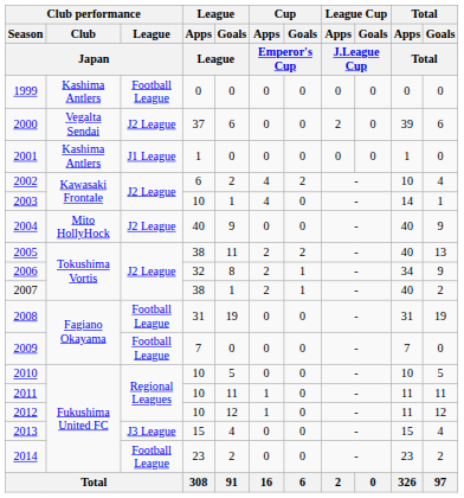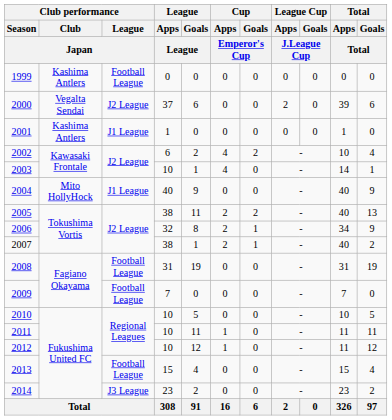2004 | Club performance / League / Japan: J2 League -> J1 League
2013 | Club performance / League / Japan: J3 League -> Football League
2014 | Club performance / League / Japan: Football League -> J3 League
